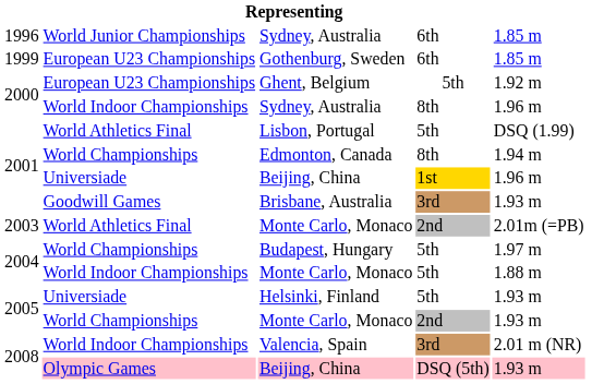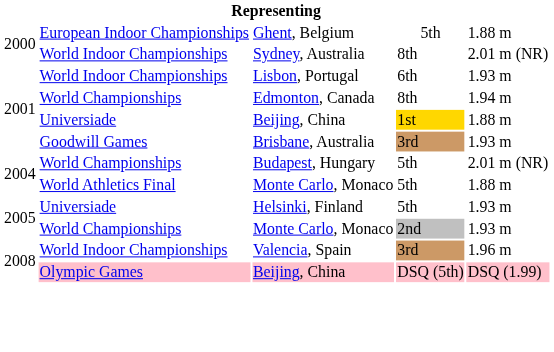- row: 1996 | World Junior Championships | Sydney, Australia | 6th | 1.85 m
- row: 1999 | European U23 Championships | Gothenburg, Sweden | 6th | 1.85 m
Ghent, Belgium | column 2: European U23 Championships -> European Indoor Championships
Ghent, Belgium | column 5: 1.92 m -> 1.88 m
2000 / Sydney, Australia | column 5: 1.96 m -> 2.01 m (NR)
Lisbon, Portugal | column 2: World Athletics Final -> World Indoor Championships
Lisbon, Portugal | column 4: 5th -> 6th
Lisbon, Portugal | column 5: DSQ (1.99) -> 1.93 m
2001 / Beijing, China | column 5: 1.96 m -> 1.88 m
- row: 2003 | World Athletics Final | Monte Carlo, Monaco | 2nd | 2.01m (=PB)
Budapest, Hungary | column 5: 1.97 m -> 2.01 m (NR)
2004 / Monte Carlo, Monaco | column 2: World Indoor Championships -> World Athletics Final
Valencia, Spain | column 5: 2.01 m (NR) -> 1.96 m
2008 / Beijing, China | column 5: 1.93 m -> DSQ (1.99)
